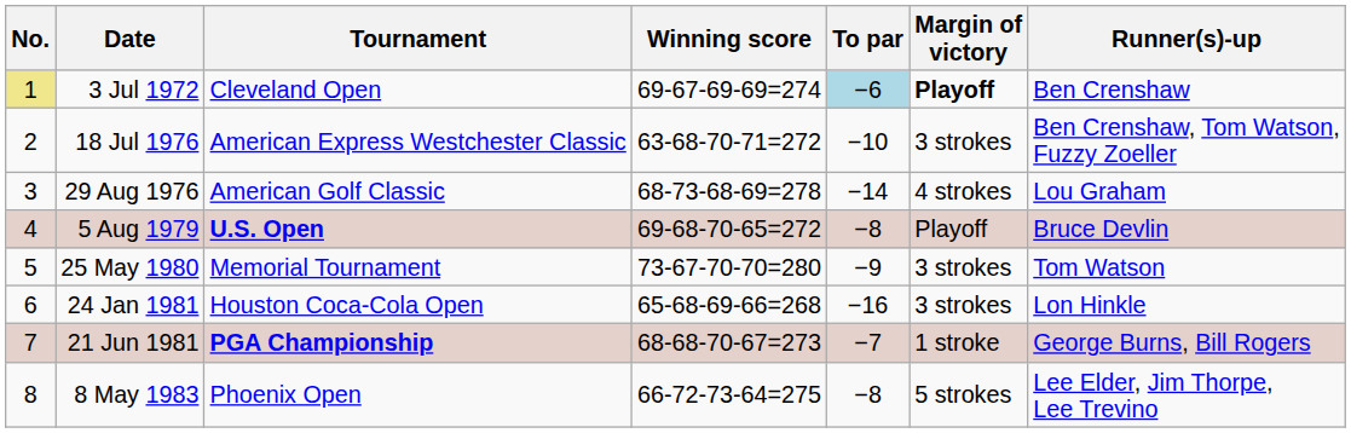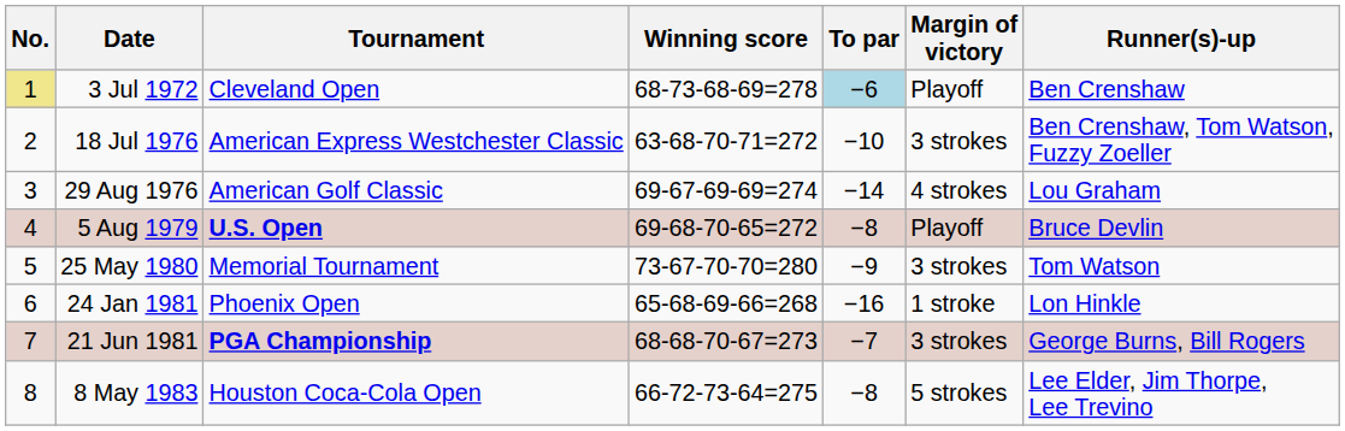3 Jul 1972 | Winning score: 69-67-69-69=274 -> 68-73-68-69=278
3 Jul 1972 | Margin of victory: bold -> normal
29 Aug 1976 | Winning score: 68-73-68-69=278 -> 69-67-69-69=274
24 Jan 1981 | Tournament: Houston Coca-Cola Open -> Phoenix Open
24 Jan 1981 | Margin of victory: 3 strokes -> 1 stroke
21 Jun 1981 | Margin of victory: 1 stroke -> 3 strokes
8 May 1983 | Tournament: Phoenix Open -> Houston Coca-Cola Open
